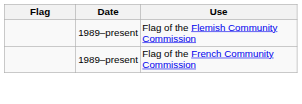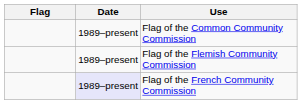+ row: 1989–present | Flag of the Common Community Commission
Flag of the French Community Commission | Date: no background -> lavender background
